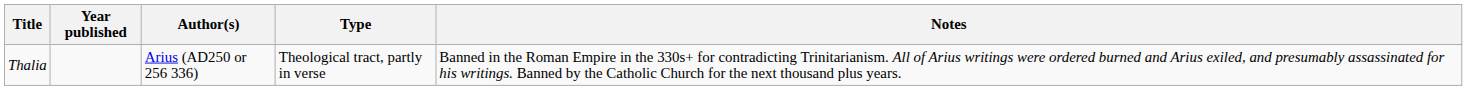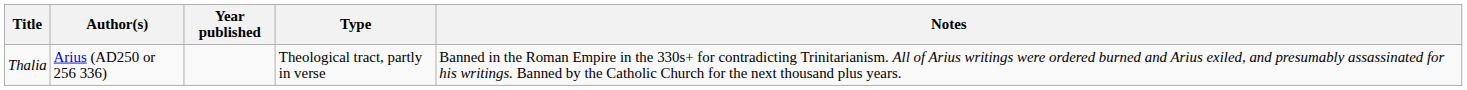columns swapped: Author(s) <-> Year published
